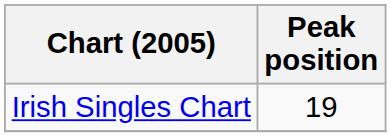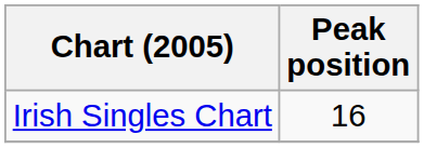Irish Singles Chart | Peak position: 19 -> 16
